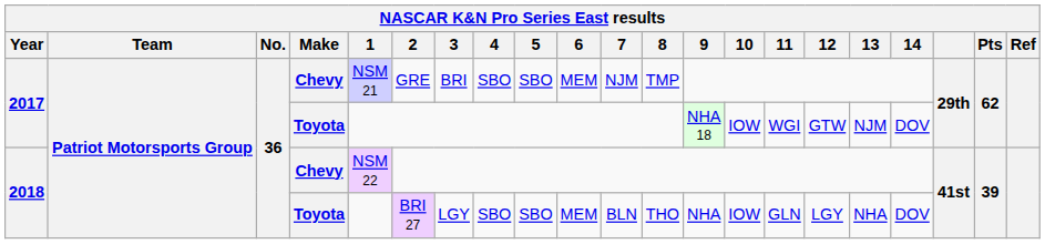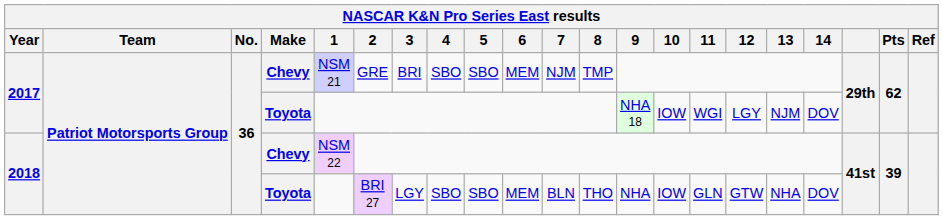2017 / Toyota | 12: GTW -> LGY
2018 / Toyota | 12: LGY -> GTW
